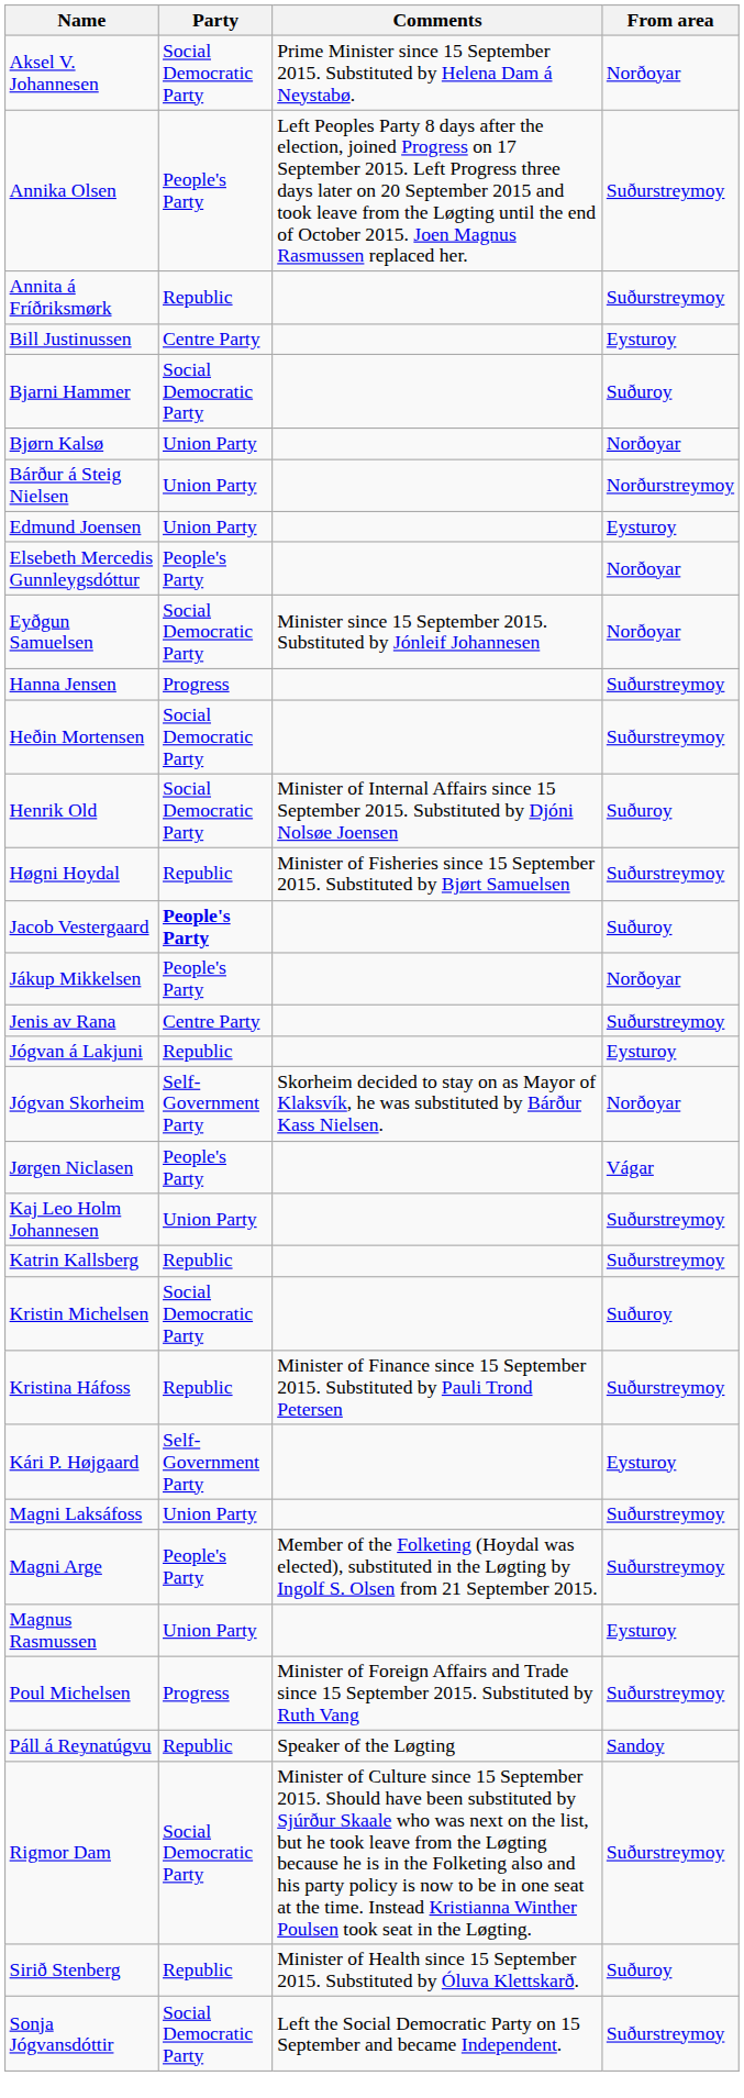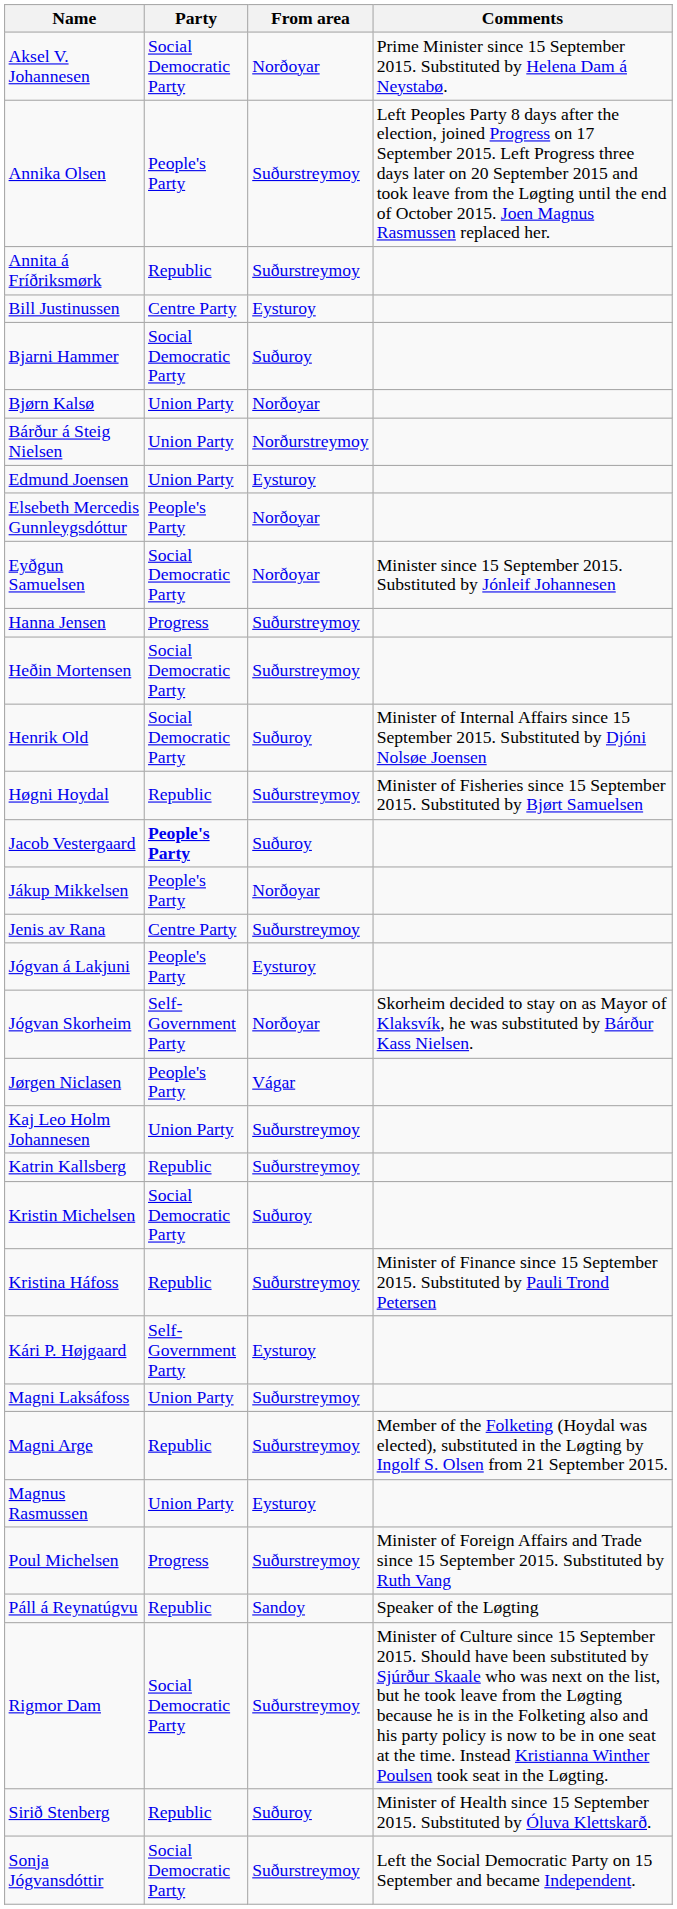columns swapped: From area <-> Comments
Jógvan á Lakjuni | Party: Republic -> People's Party
Magni Arge | Party: People's Party -> Republic
